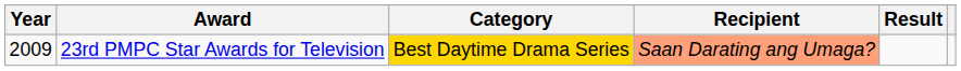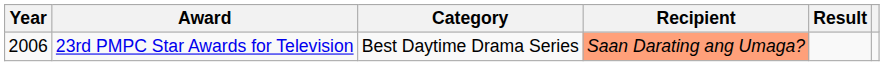23rd PMPC Star Awards for Television | Year: 2009 -> 2006
23rd PMPC Star Awards for Television | Category: gold background -> no background
